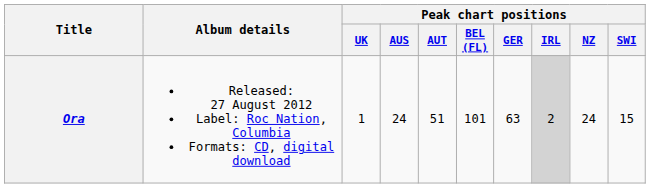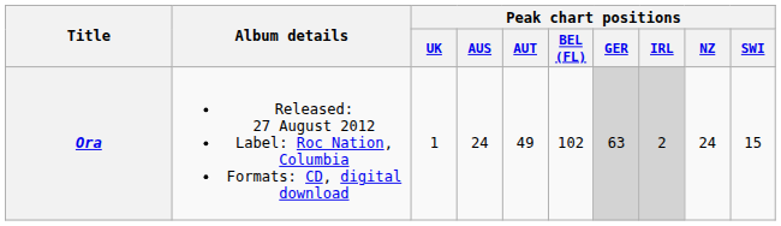Ora | Peak chart positions / AUT: 51 -> 49
Ora | Peak chart positions / BEL (FL): 101 -> 102
Ora | Peak chart positions / GER: no background -> lightgrey background
